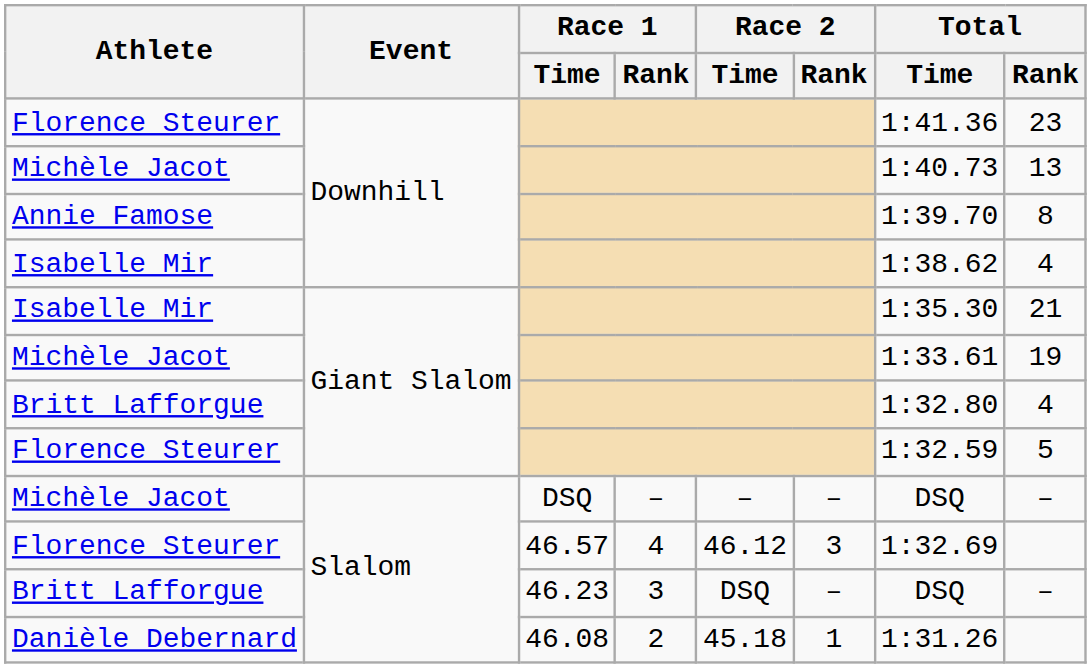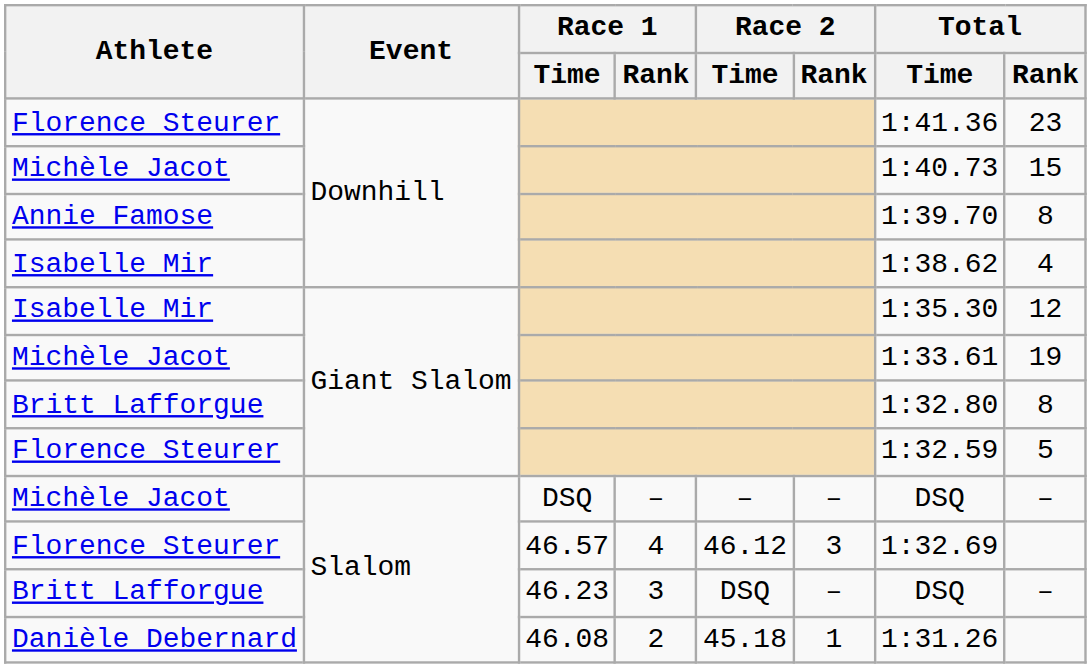Michèle Jacot / Downhill | Total / Rank: 13 -> 15
Isabelle Mir / Giant Slalom | Total / Rank: 21 -> 12
Britt Lafforgue / Giant Slalom | Total / Rank: 4 -> 8
